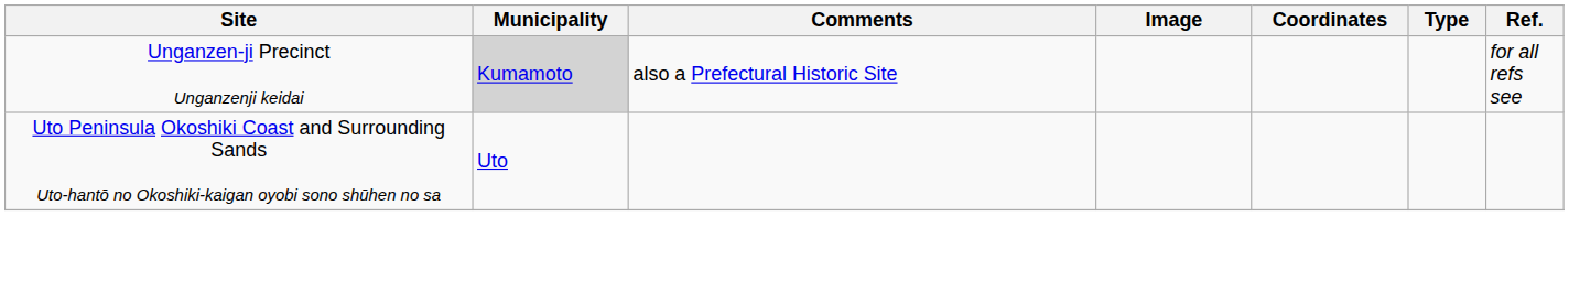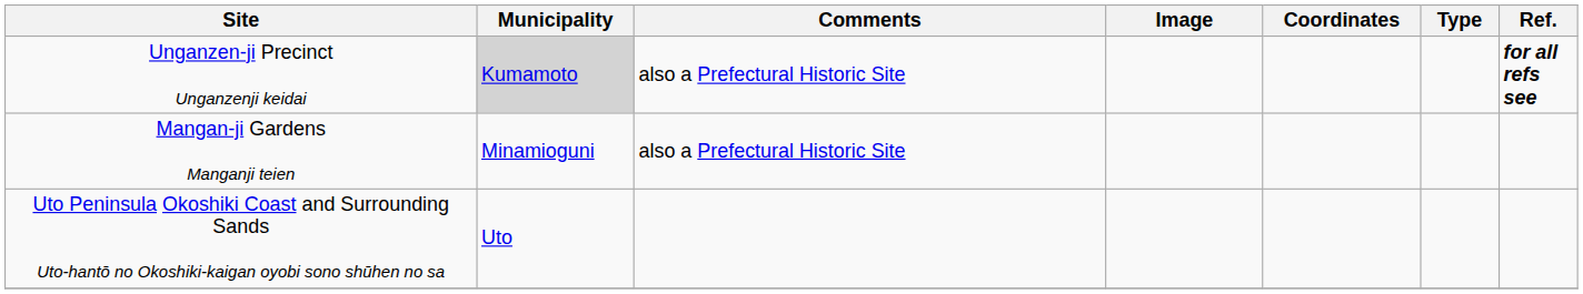Unganzen-ji Precinct Unganzenji keidai | Ref.: normal -> bold
+ row: Mangan-ji Gardens Manganji teien | Minamioguni | also a Prefectural Historic Site
